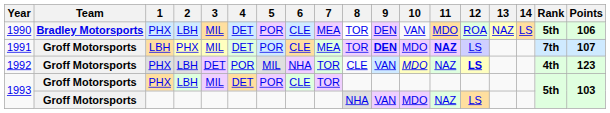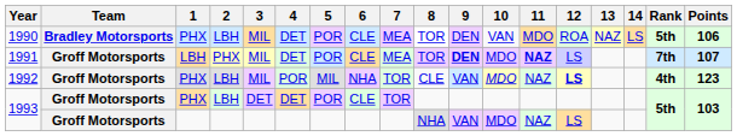1992 | 3: DET -> MIL
1993 / PHX | 3: MIL -> DET
